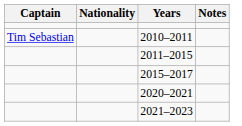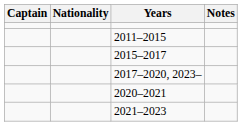- row: Tim Sebastian | 2010–2011
+ row: 2017–2020, 2023–
